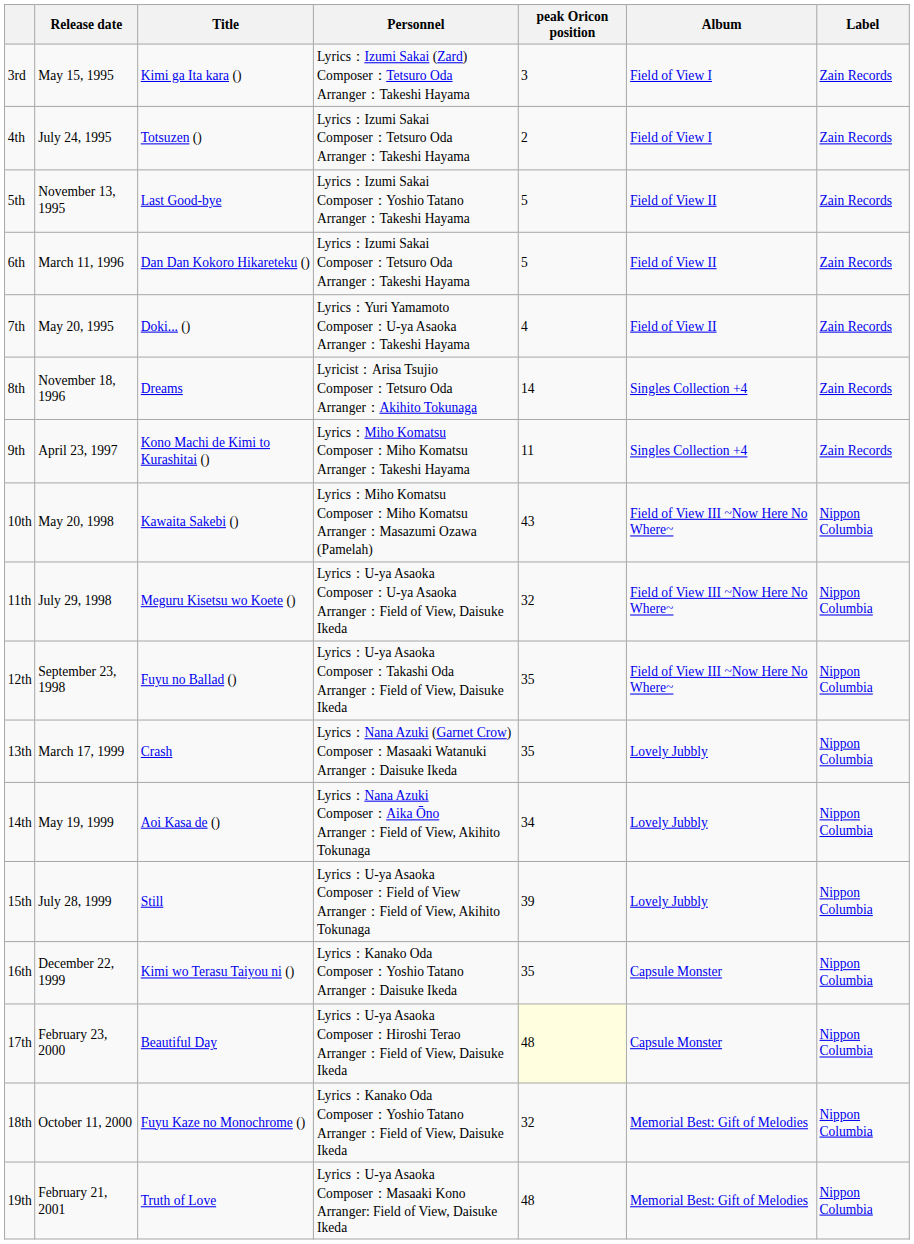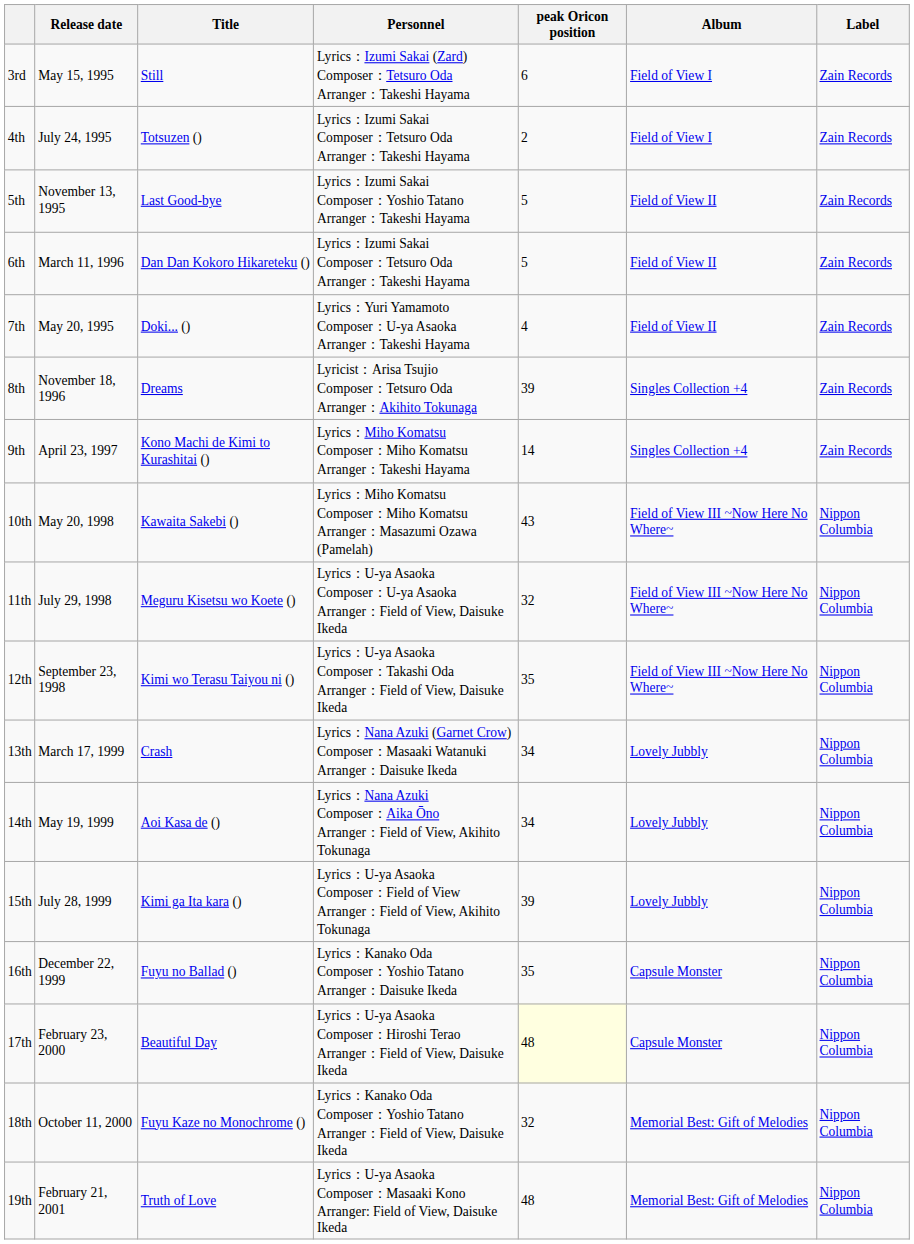3rd | Title: Kimi ga Ita kara () -> Still
3rd | peak Oricon position: 3 -> 6
8th | peak Oricon position: 14 -> 39
9th | peak Oricon position: 11 -> 14
12th | Title: Fuyu no Ballad () -> Kimi wo Terasu Taiyou ni ()
13th | peak Oricon position: 35 -> 34
15th | Title: Still -> Kimi ga Ita kara ()
16th | Title: Kimi wo Terasu Taiyou ni () -> Fuyu no Ballad ()
